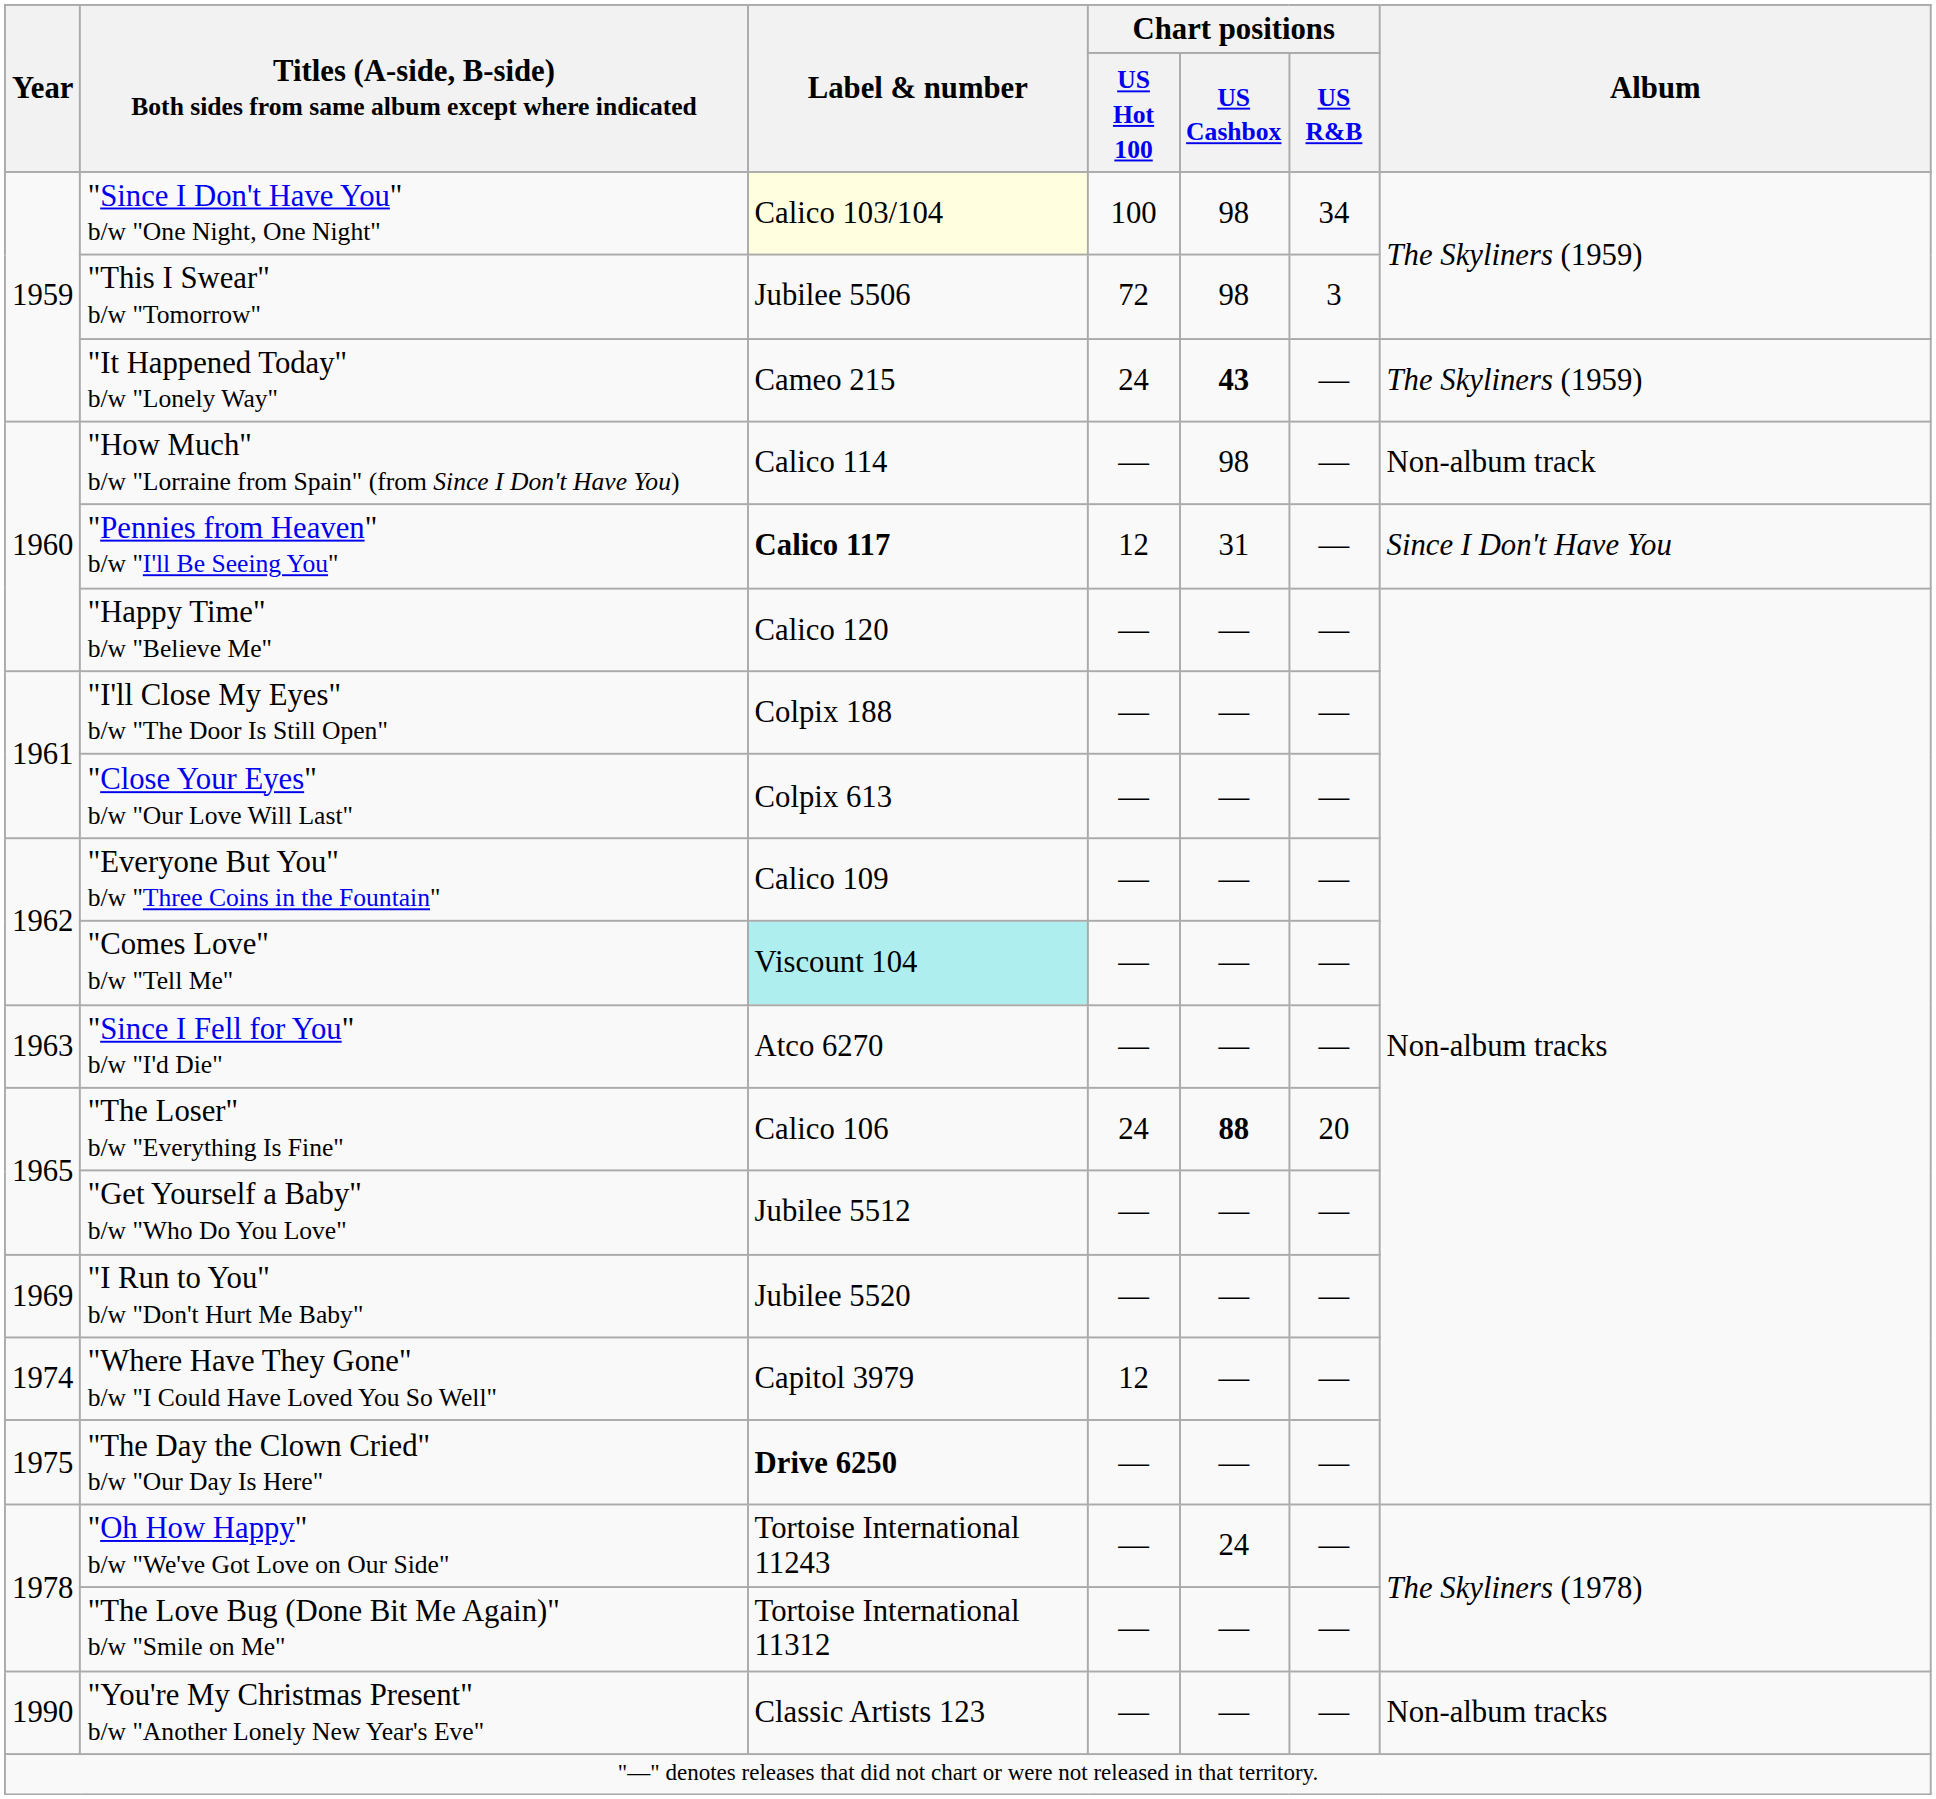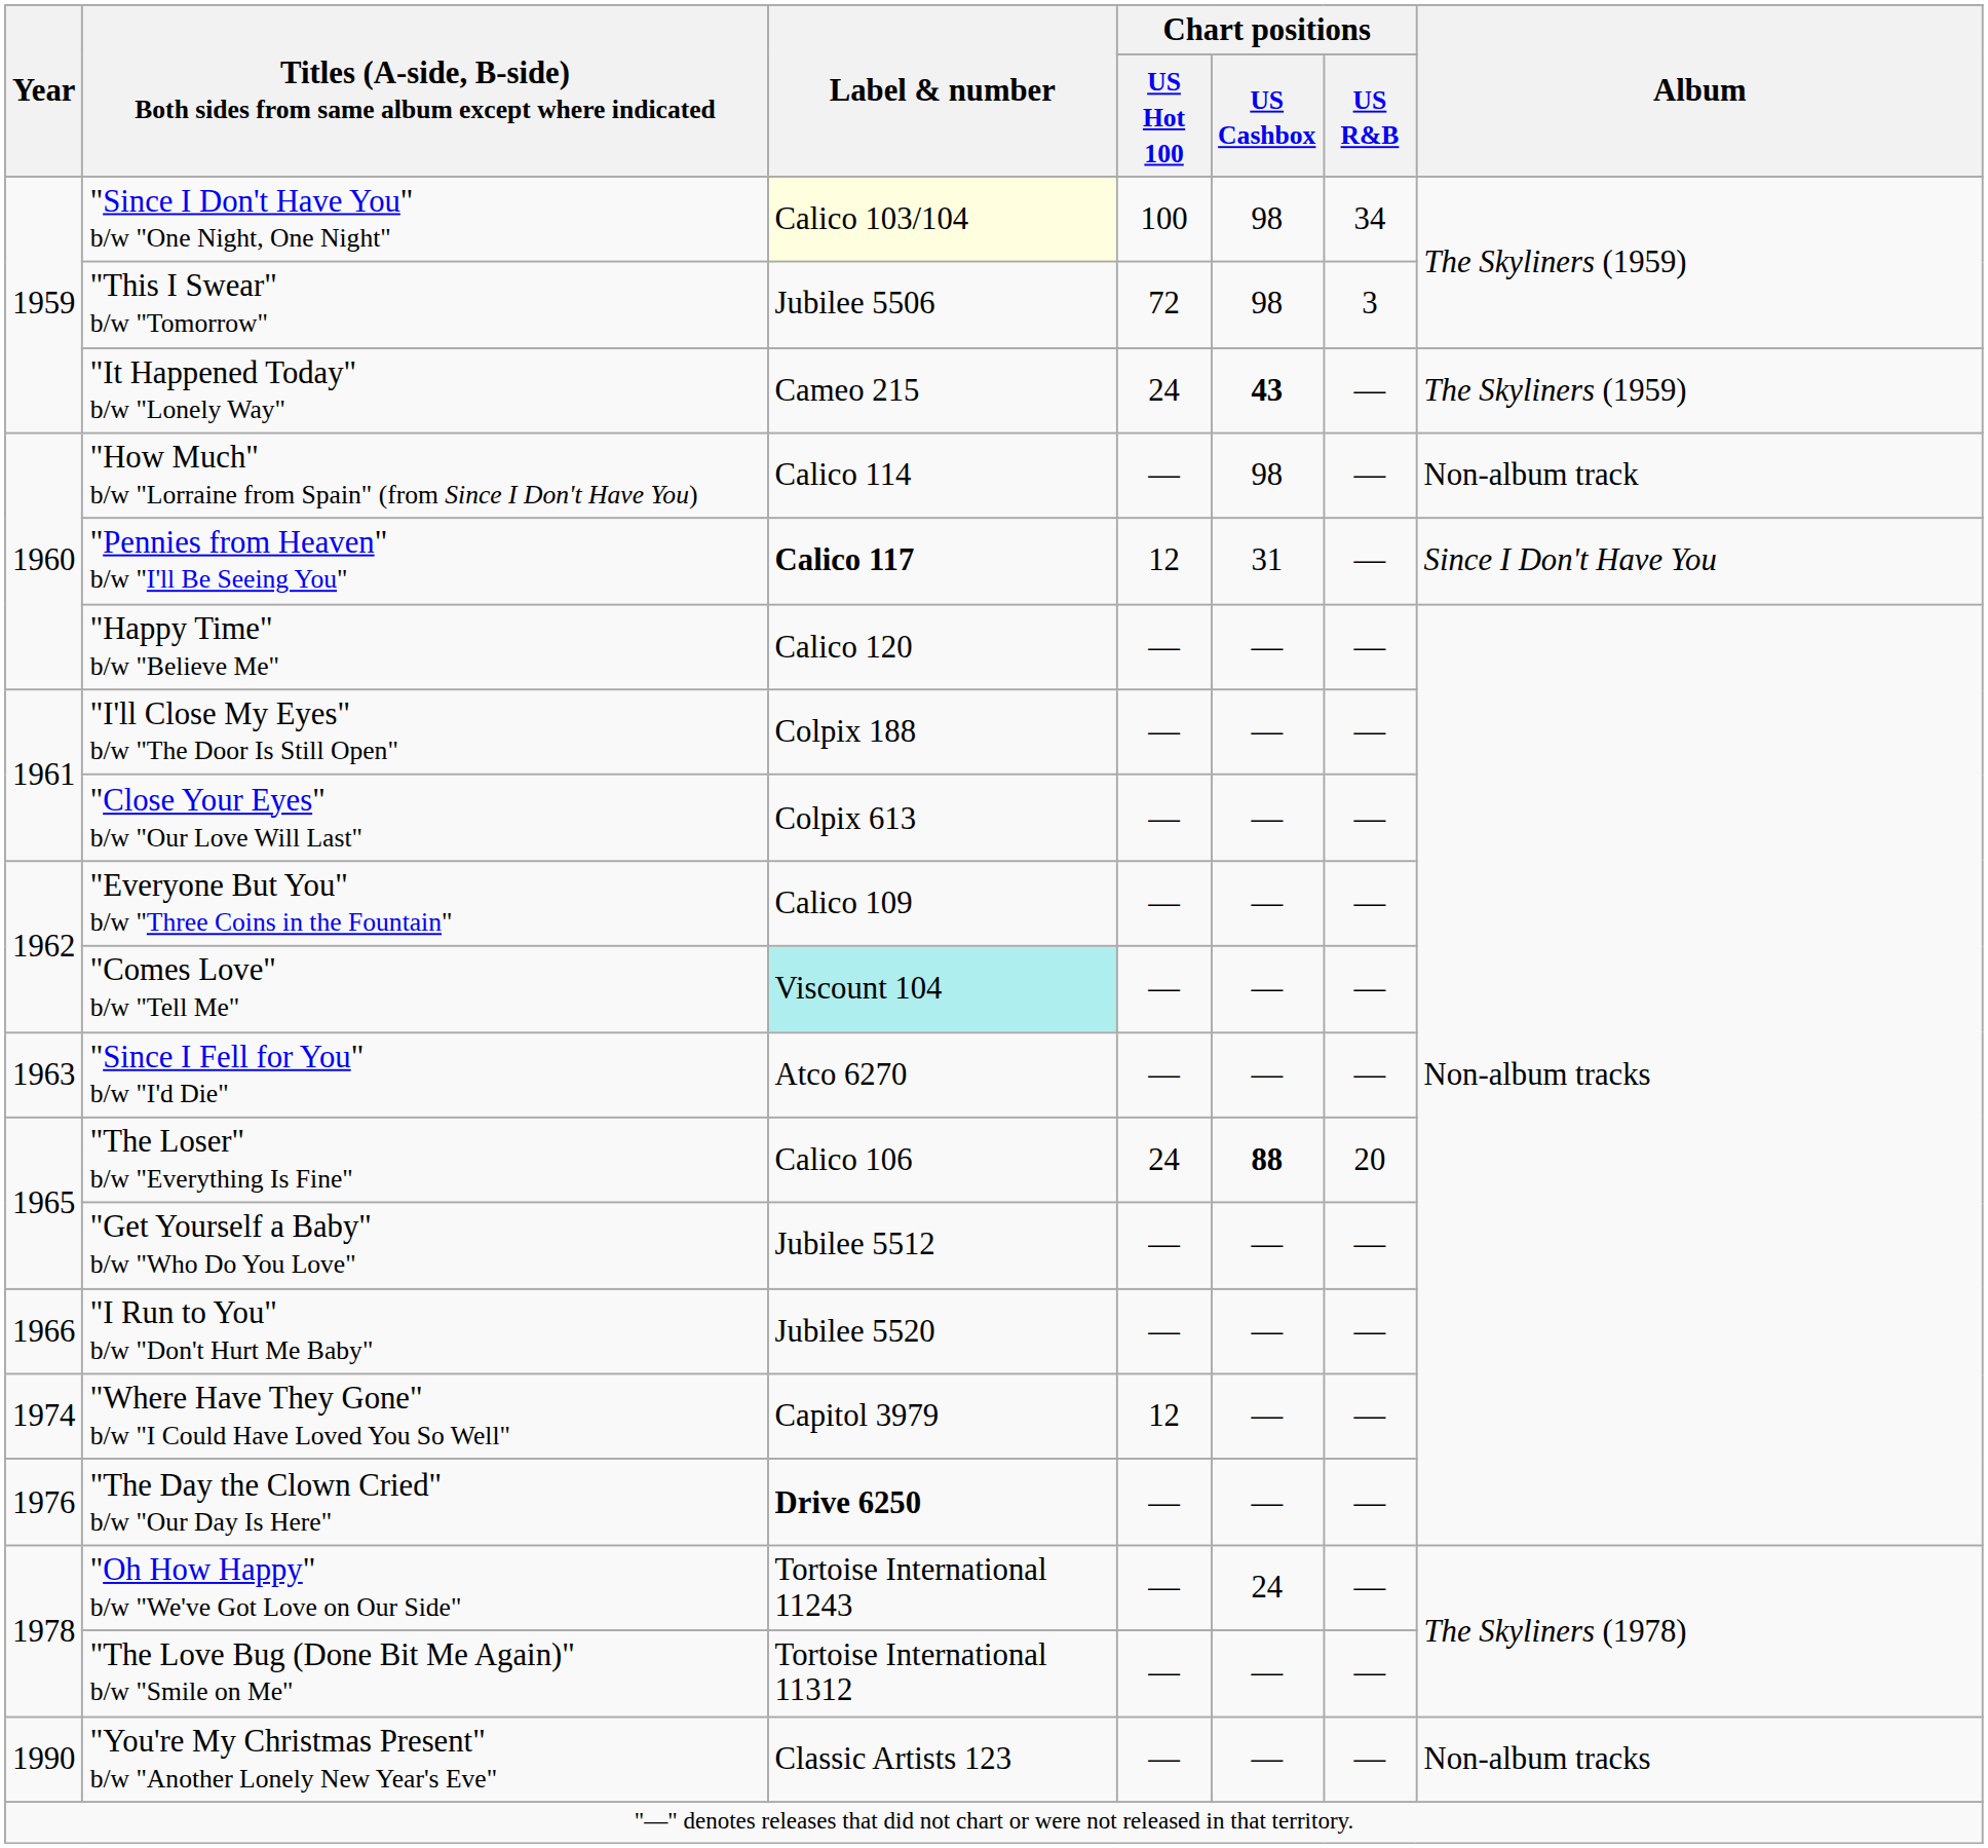"I Run to You" b/w "Don't Hurt Me Baby" | Year: 1969 -> 1966
"The Day the Clown Cried" b/w "Our Day Is Here" | Year: 1975 -> 1976
